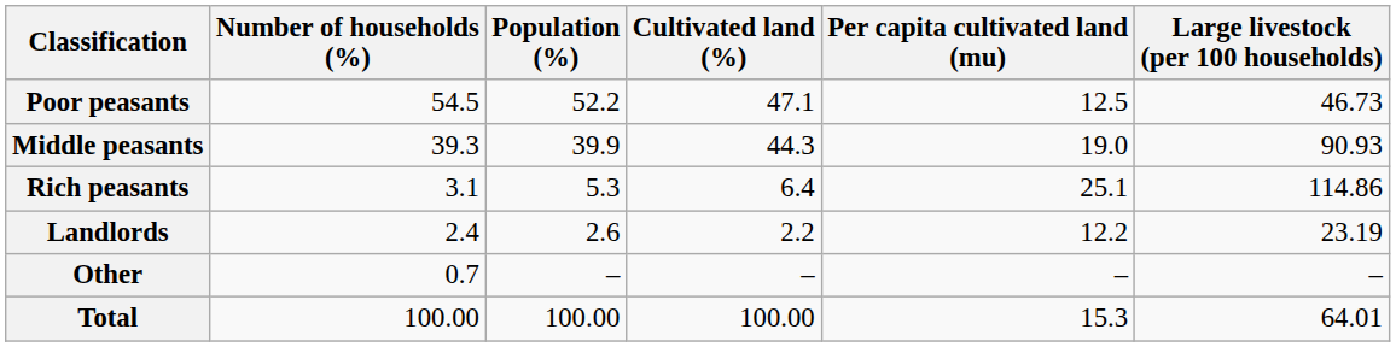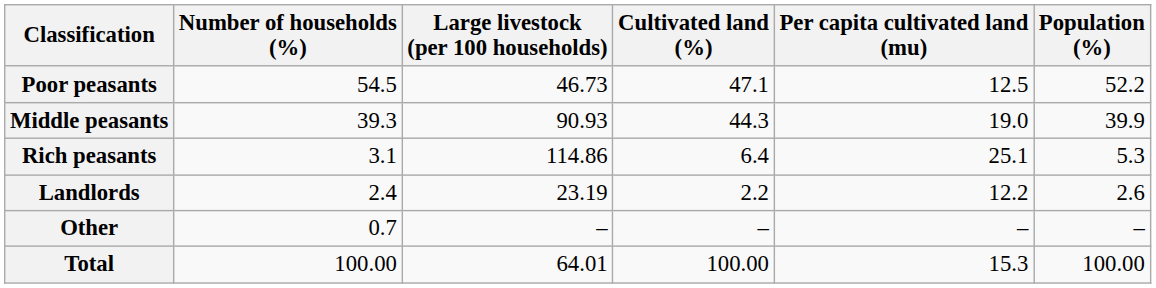columns swapped: Population (%) <-> Large livestock (per 100 households)
